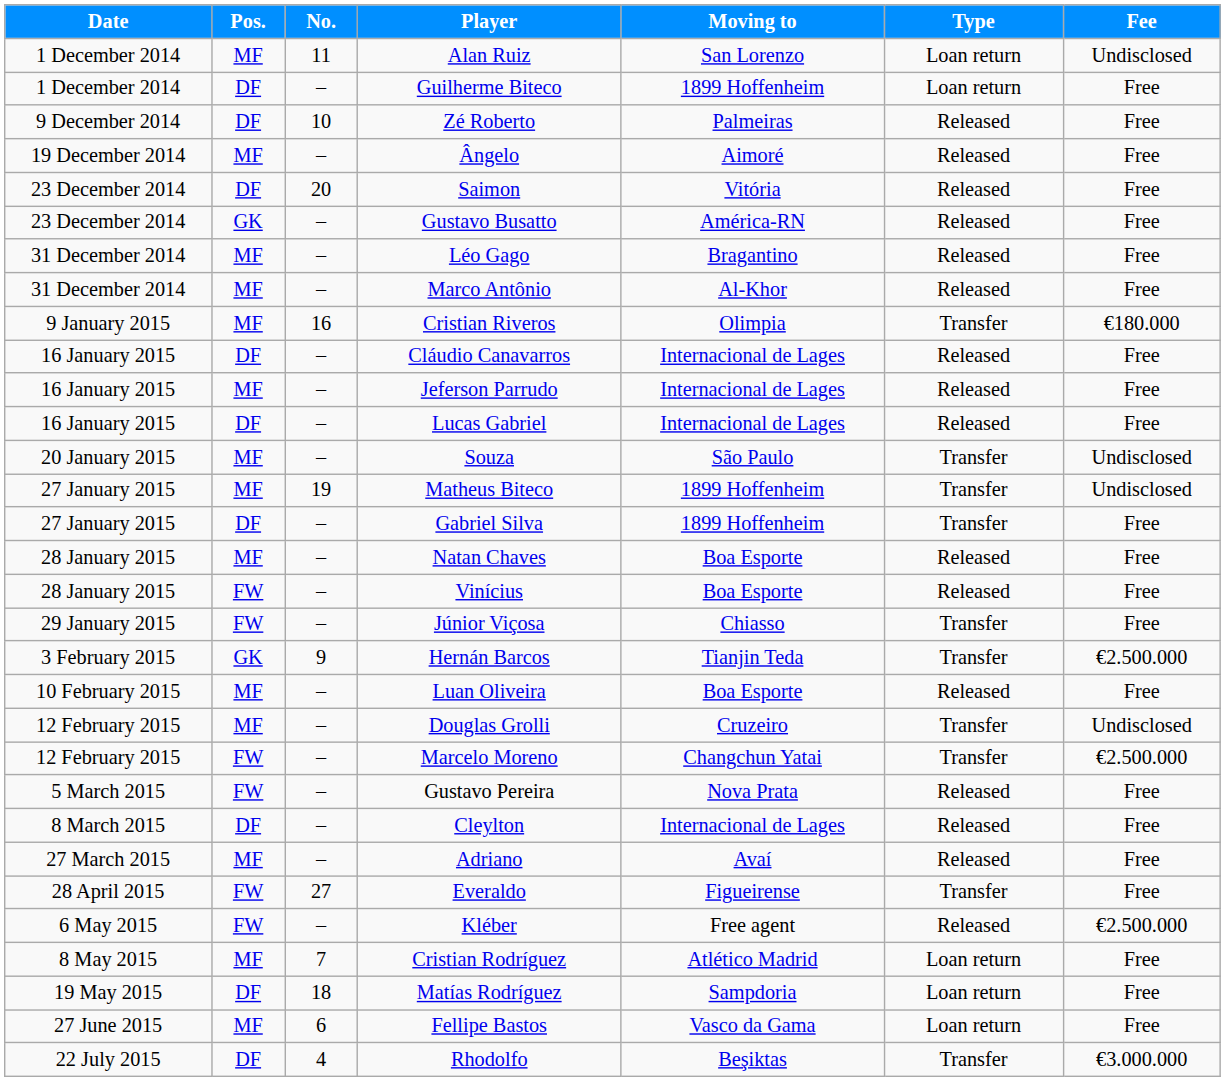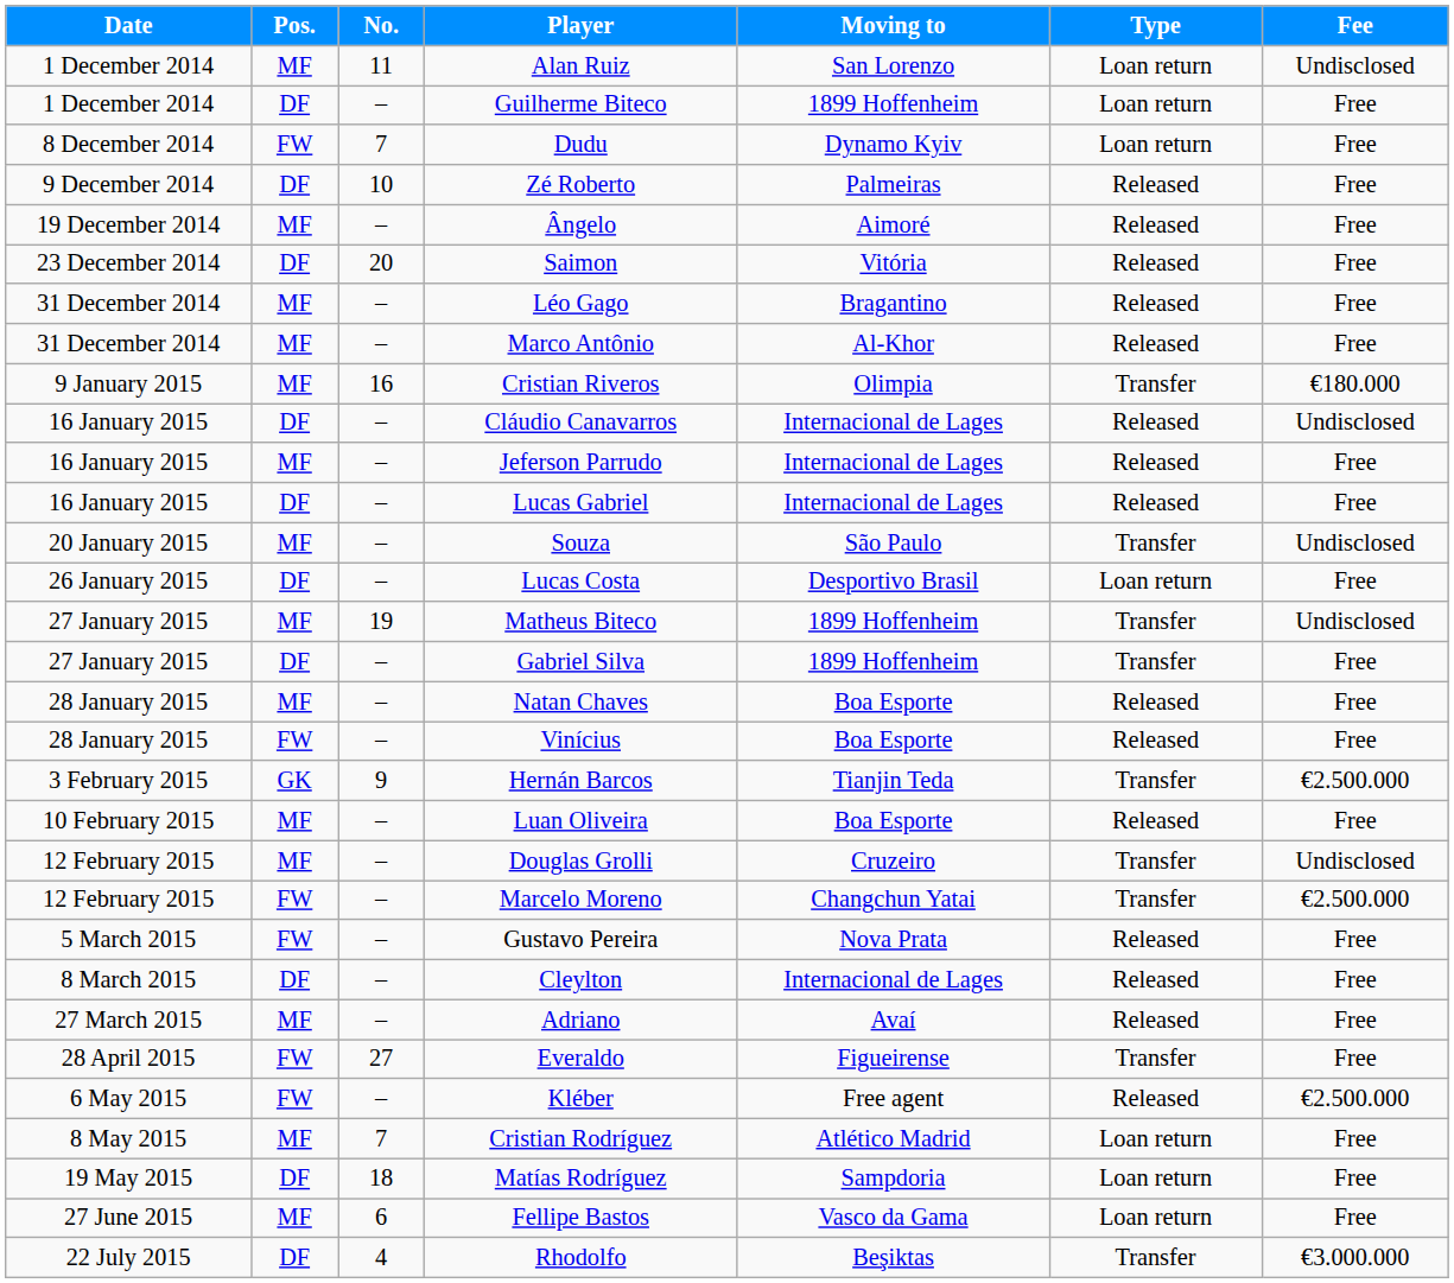+ row: 8 December 2014 | FW | 7 | Dudu | Dynamo Kyiv | Loan return | Free
- row: 23 December 2014 | GK | – | Gustavo Busatto | América-RN | Released | Free
Cláudio Canavarros | Fee: Free -> Undisclosed
+ row: 26 January 2015 | DF | – | Lucas Costa | Desportivo Brasil | Loan return | Free
- row: 29 January 2015 | FW | – | Júnior Viçosa | Chiasso | Transfer | Free
